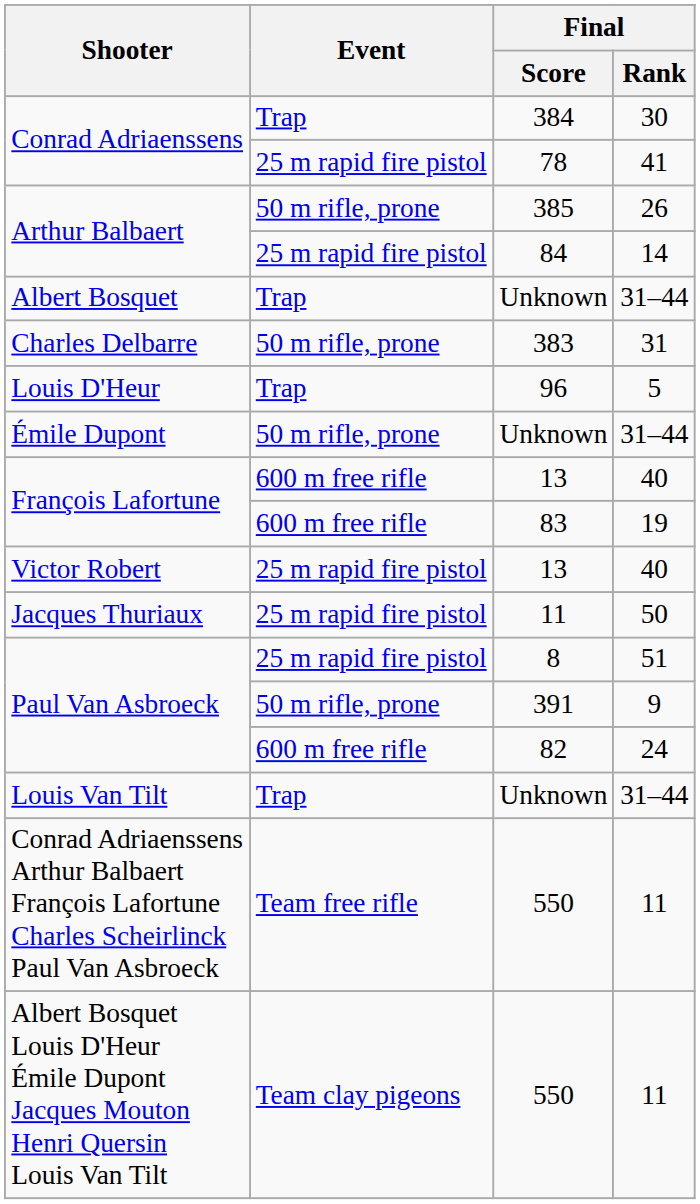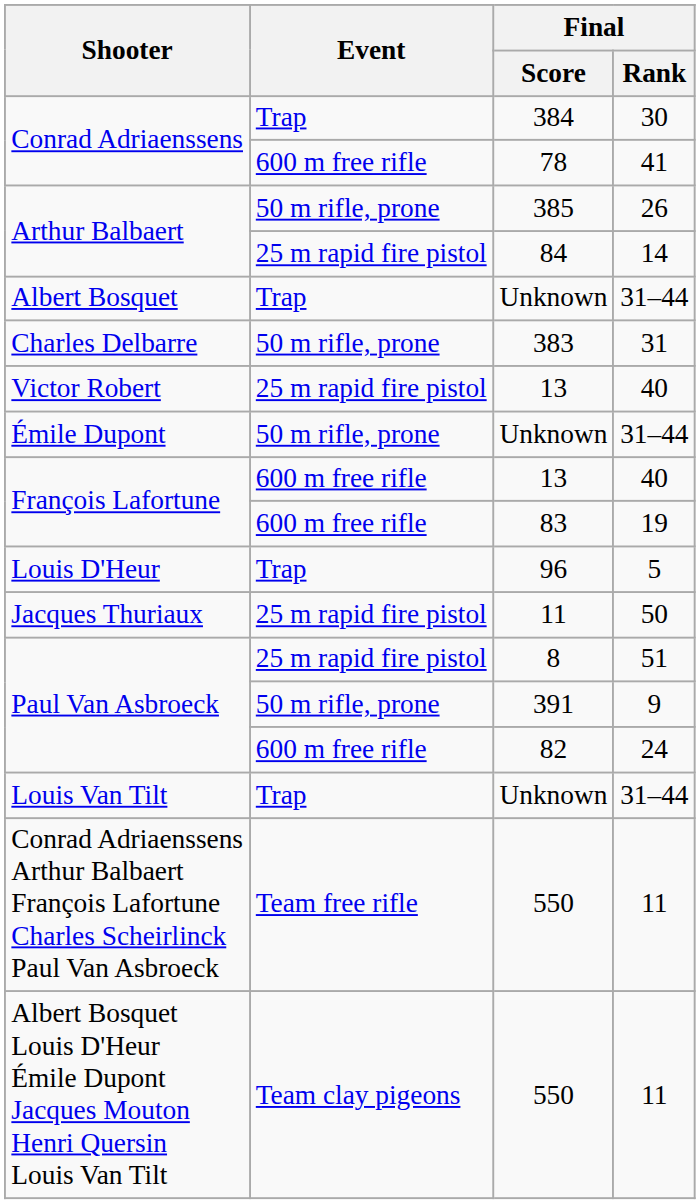78 | Event: 25 m rapid fire pistol -> 600 m free rifle
rows swapped: 96 <-> Victor Robert / 13
